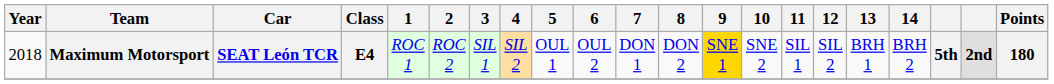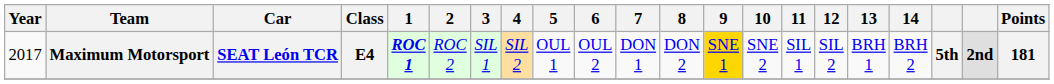Maximum Motorsport | Year: 2018 -> 2017
Maximum Motorsport | 1: normal -> bold
Maximum Motorsport | Points: 180 -> 181
